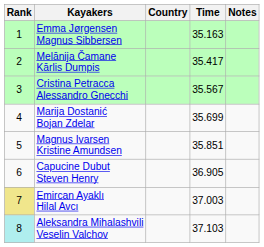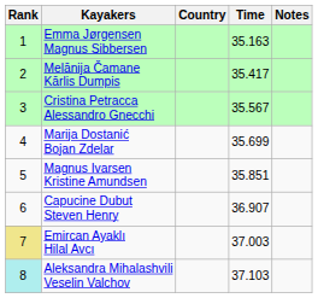Capucine Dubut Steven Henry | Time: 36.905 -> 36.907
